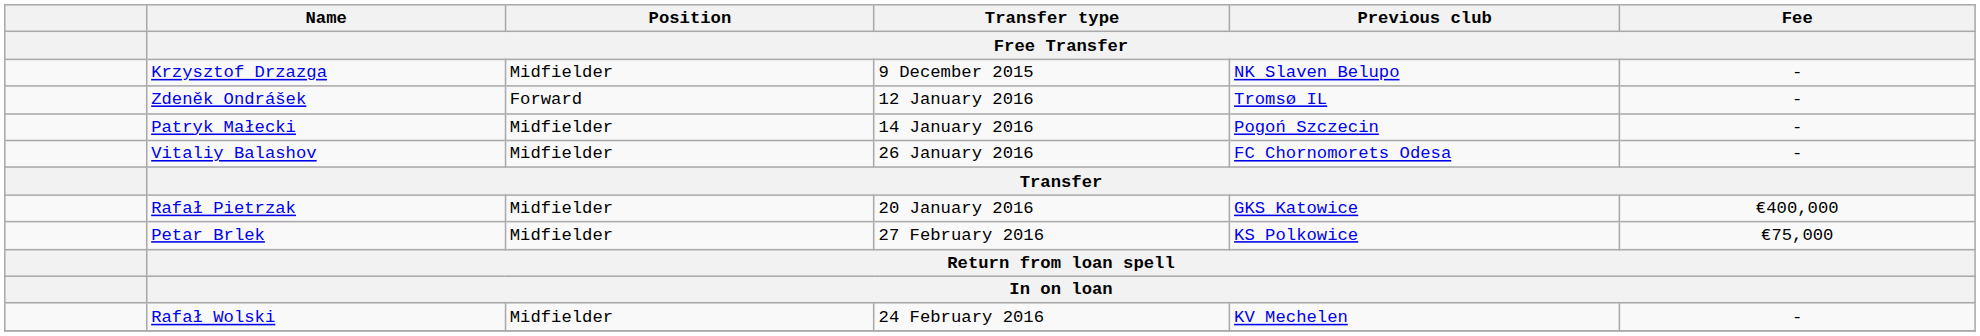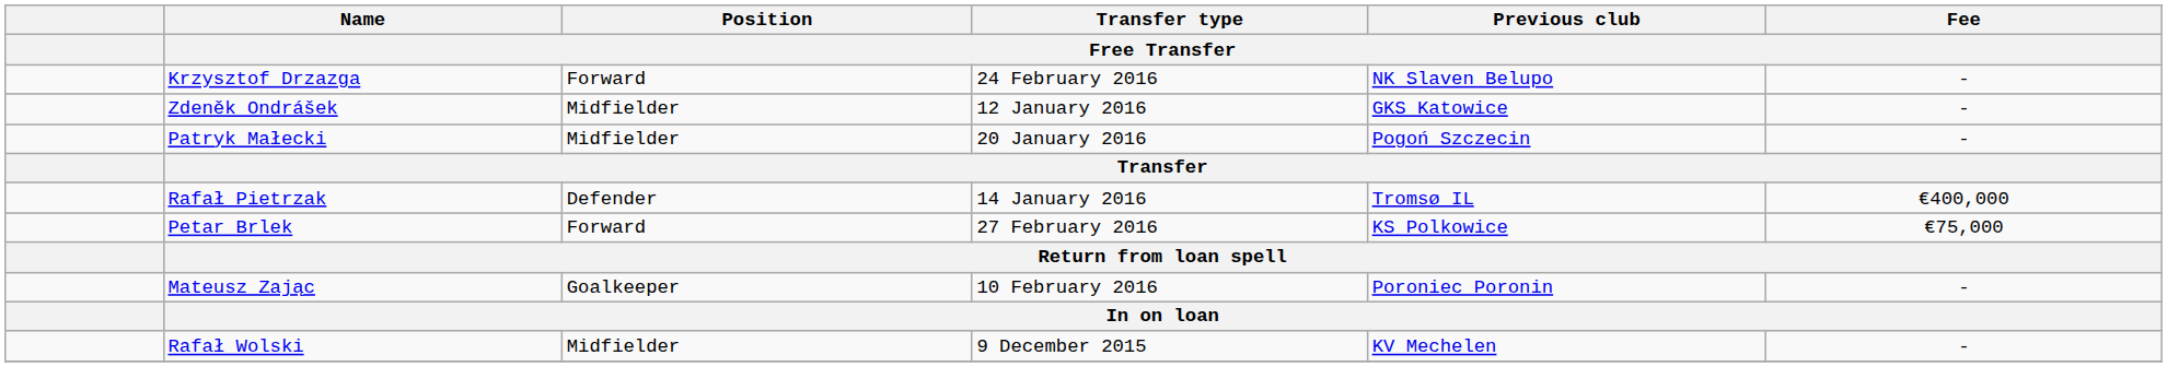Krzysztof Drzazga | Position / Free Transfer: Midfielder -> Forward
Krzysztof Drzazga | Transfer type / Free Transfer: 9 December 2015 -> 24 February 2016
Zdeněk Ondrášek | Position / Free Transfer: Forward -> Midfielder
Zdeněk Ondrášek | Previous club / Free Transfer: Tromsø IL -> GKS Katowice
Patryk Małecki | Transfer type / Free Transfer: 14 January 2016 -> 20 January 2016
- row: Vitaliy Balashov | Midfielder | 26 January 2016 | FC Chornomorets Odesa | -
Rafał Pietrzak | Position / Free Transfer: Midfielder -> Defender
Rafał Pietrzak | Transfer type / Free Transfer: 20 January 2016 -> 14 January 2016
Rafał Pietrzak | Previous club / Free Transfer: GKS Katowice -> Tromsø IL
Petar Brlek | Position / Free Transfer: Midfielder -> Forward
+ row: Mateusz Zając | Goalkeeper | 10 February 2016 | Poroniec Poronin | -
Rafał Wolski | Transfer type / Free Transfer: 24 February 2016 -> 9 December 2015
